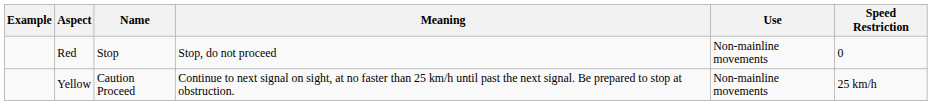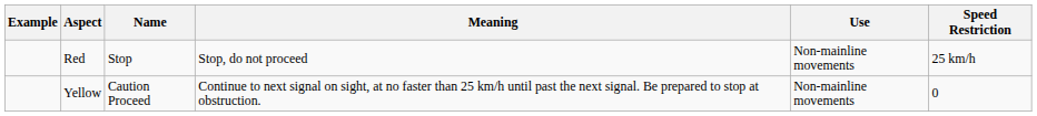Red | Speed Restriction: 0 -> 25 km/h
Yellow | Speed Restriction: 25 km/h -> 0
